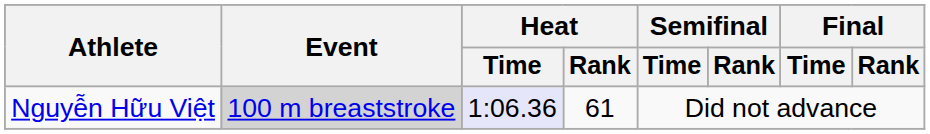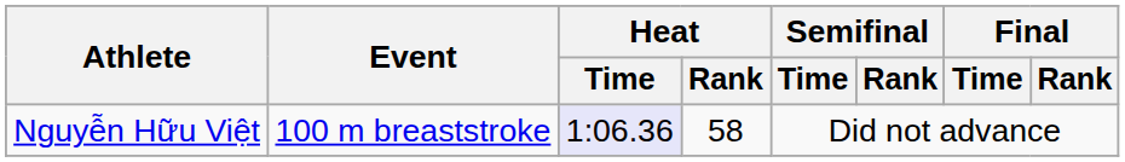Nguyễn Hữu Việt | Event: lightgrey background -> no background
Nguyễn Hữu Việt | Heat / Rank: 61 -> 58
